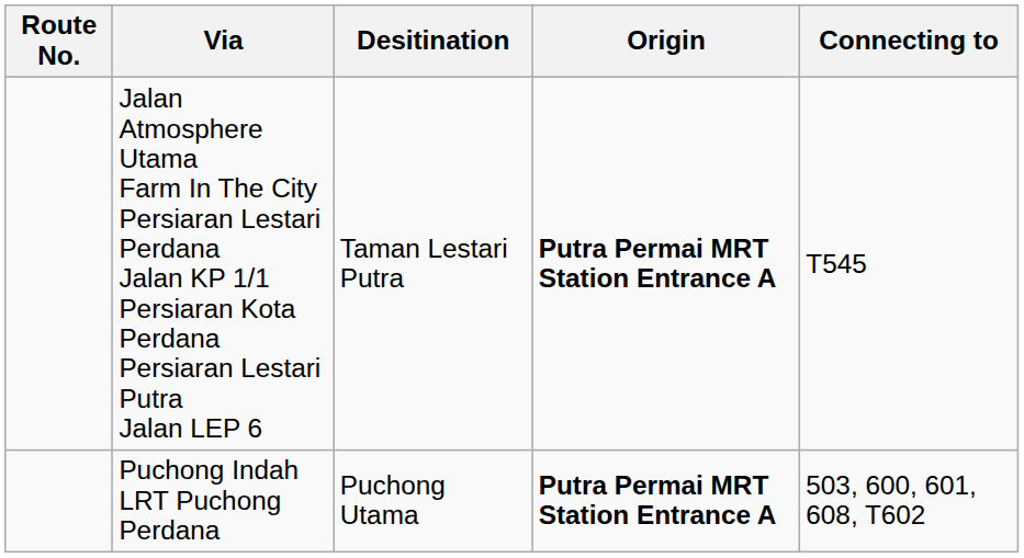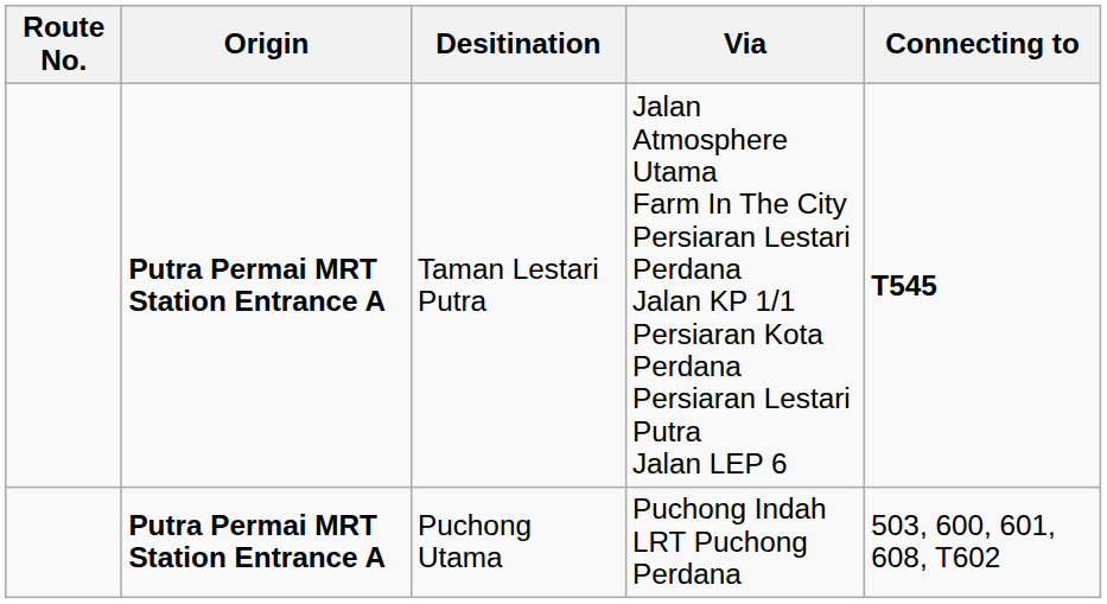columns swapped: Origin <-> Via
Taman Lestari Putra | Connecting to: normal -> bold
